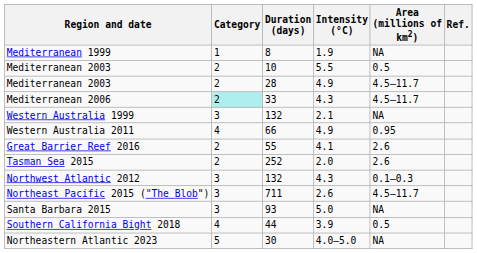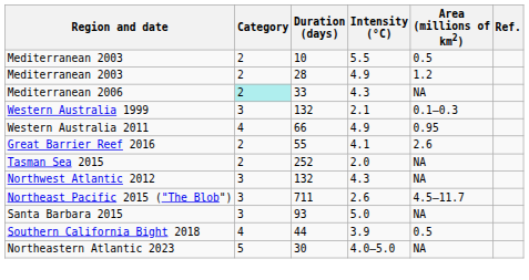- row: Mediterranean 1999 | 1 | 8 | 1.9 | NA
Mediterranean 2003 / 28 | Area (millions of km2): 4.5–11.7 -> 1.2
Mediterranean 2006 | Area (millions of km2): 4.5–11.7 -> NA
Western Australia 1999 | Area (millions of km2): NA -> 0.1–0.3
Tasman Sea 2015 | Area (millions of km2): 2.6 -> NA
Northwest Atlantic 2012 | Area (millions of km2): 0.1–0.3 -> NA
